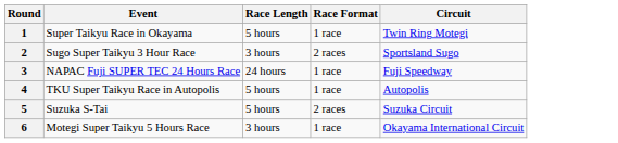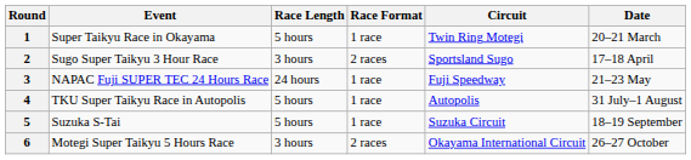+ column: Date | 20–21 March | 17–18 April | 21–23 May | 31 July–1 August | 18–19 September | 26–27 October
5 | Race Format: 2 races -> 1 race
6 | Race Format: 1 race -> 2 races
